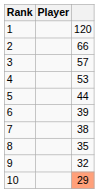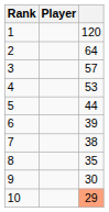2 | column 3: 66 -> 64
9 | column 3: 32 -> 30
